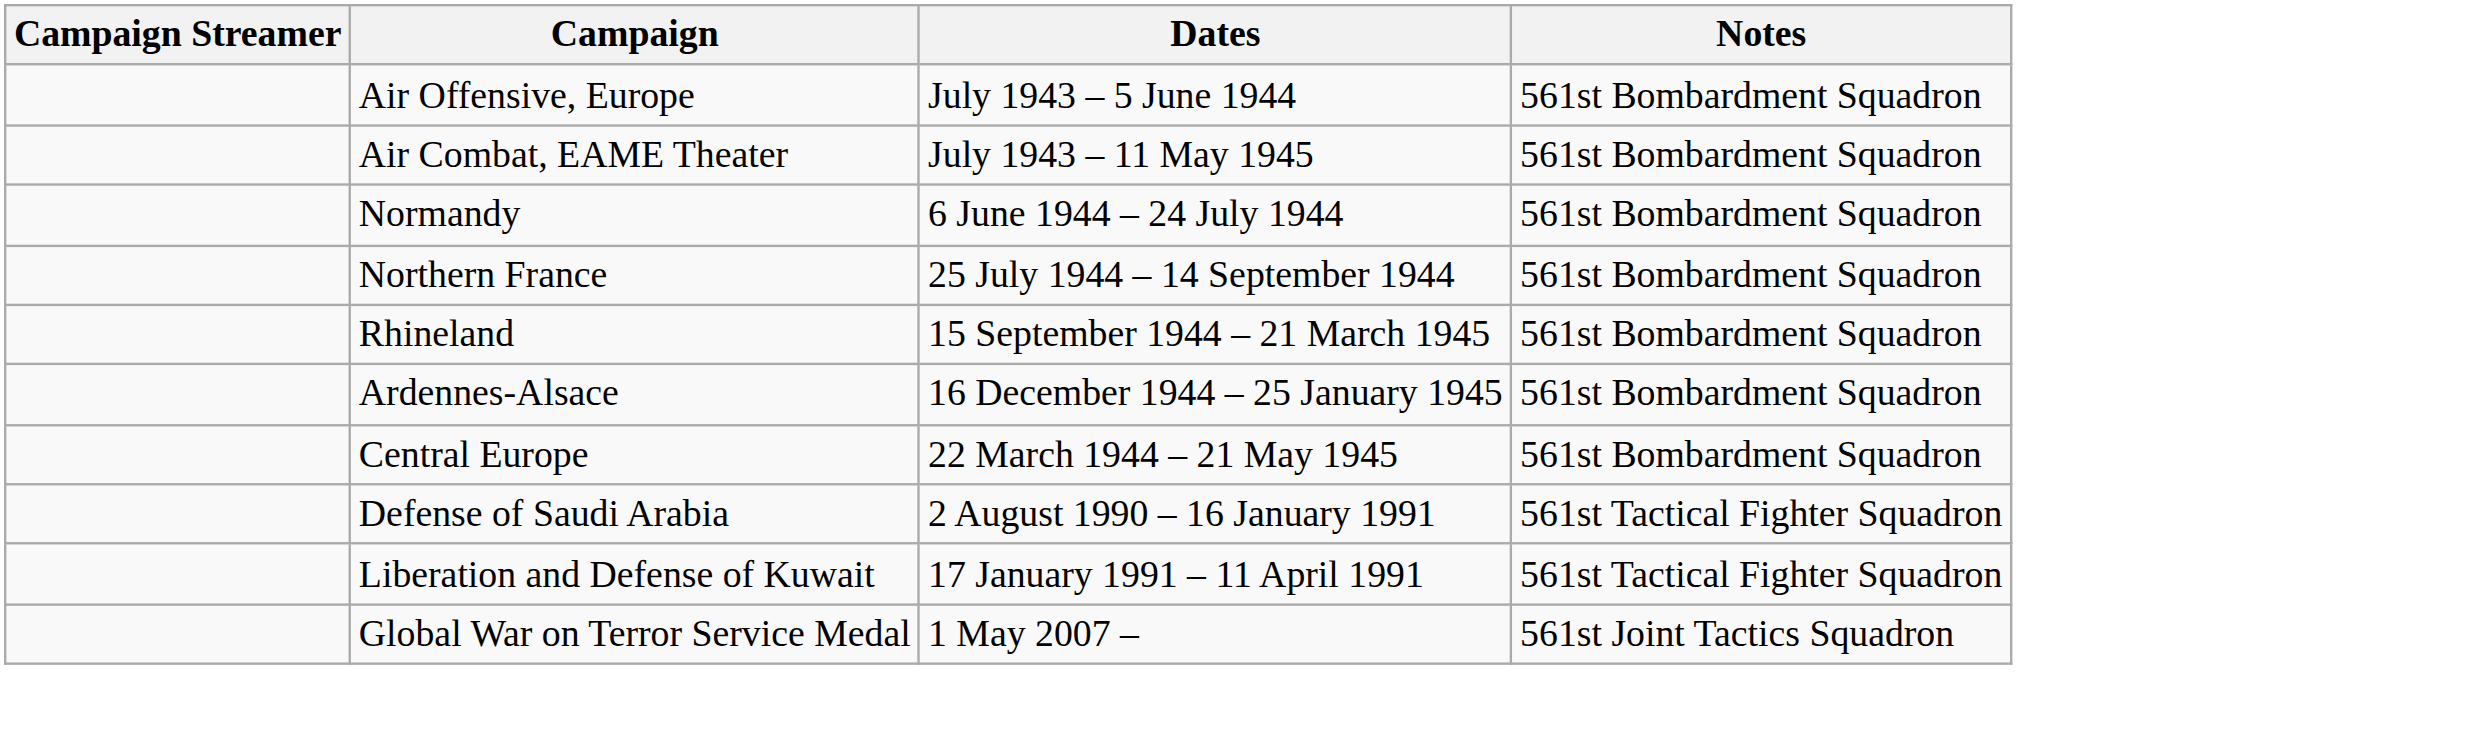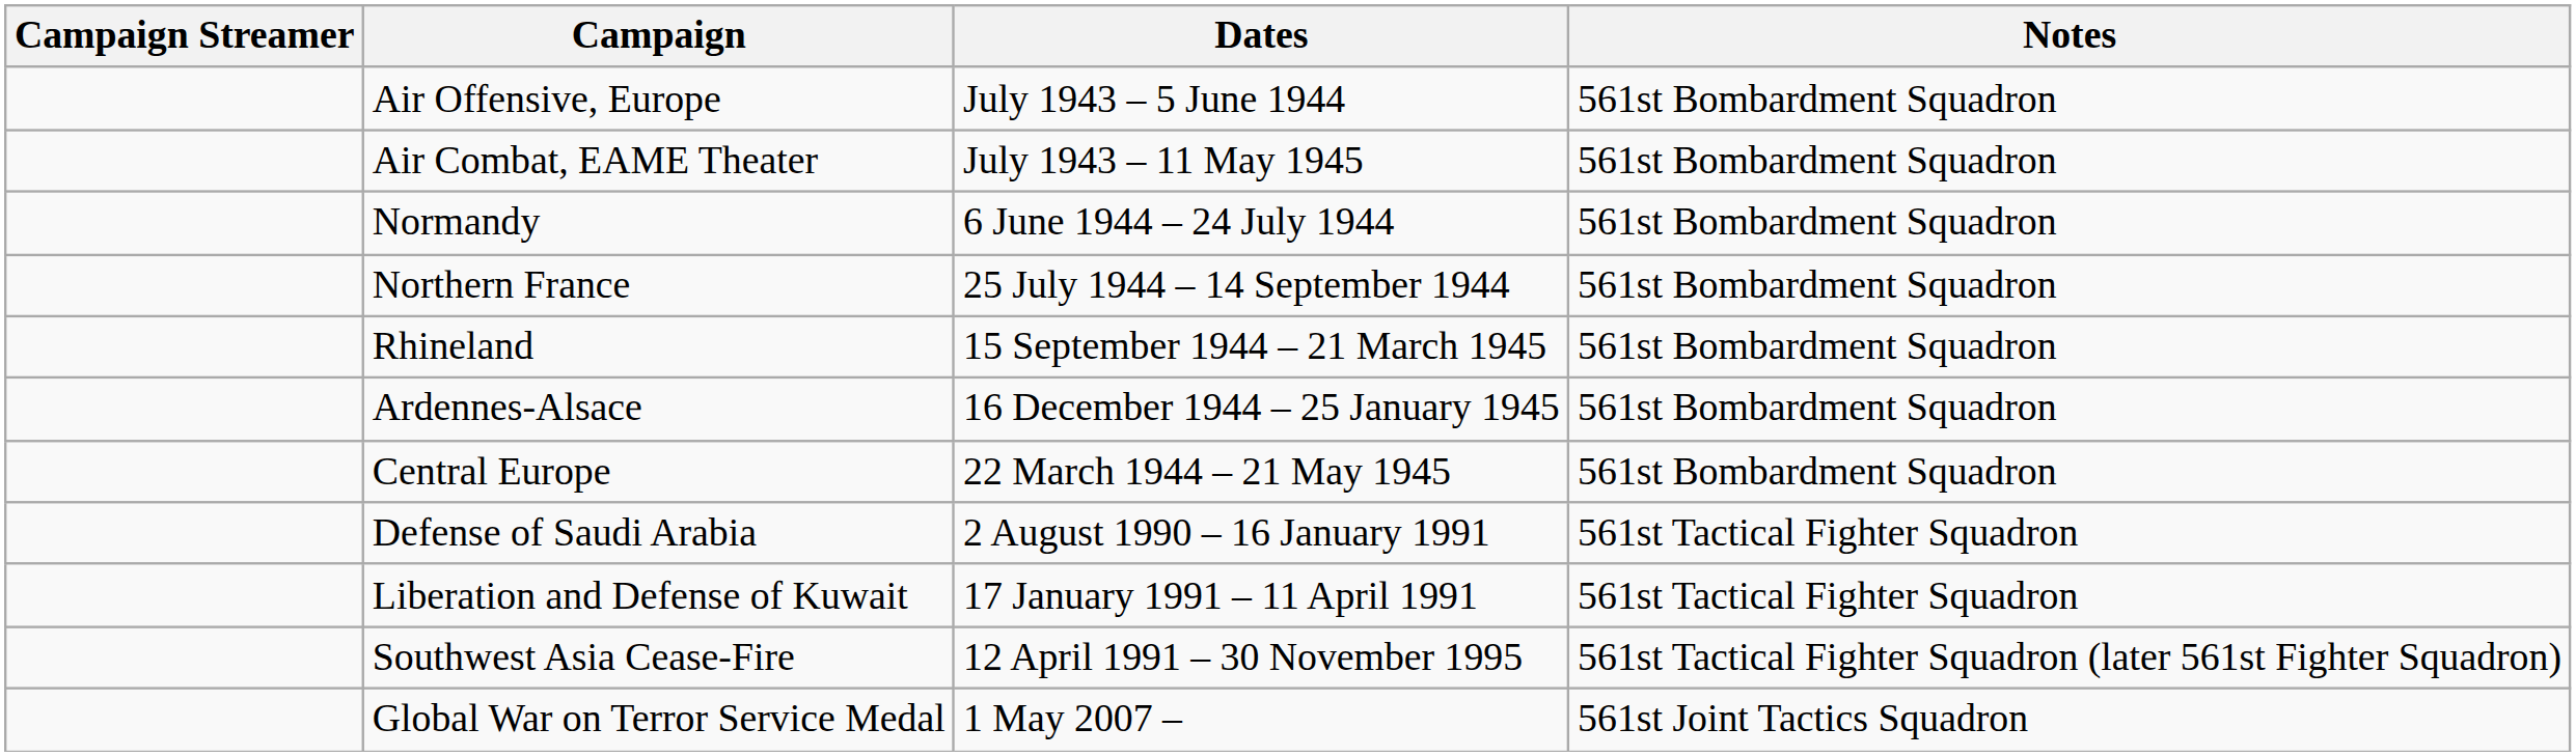+ row: Southwest Asia Cease-Fire | 12 April 1991 – 30 November 1995 | 561st Tactical Fighter Squadron (later 561st Fighter Squadron)
